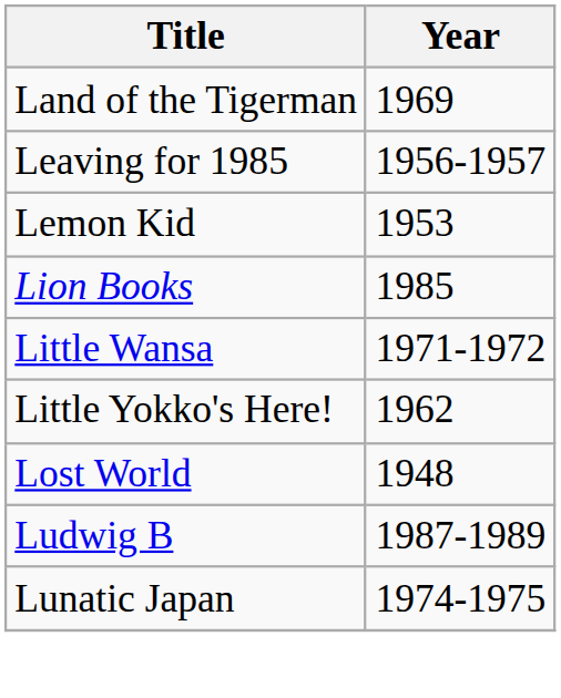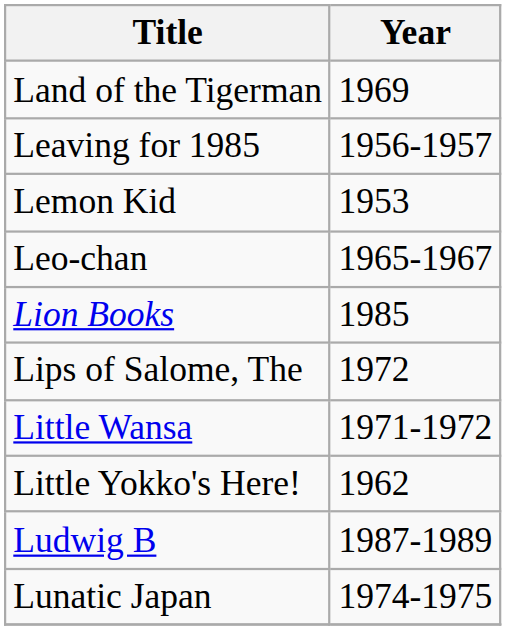+ row: Leo-chan | 1965-1967
+ row: Lips of Salome, The | 1972
- row: Lost World | 1948
